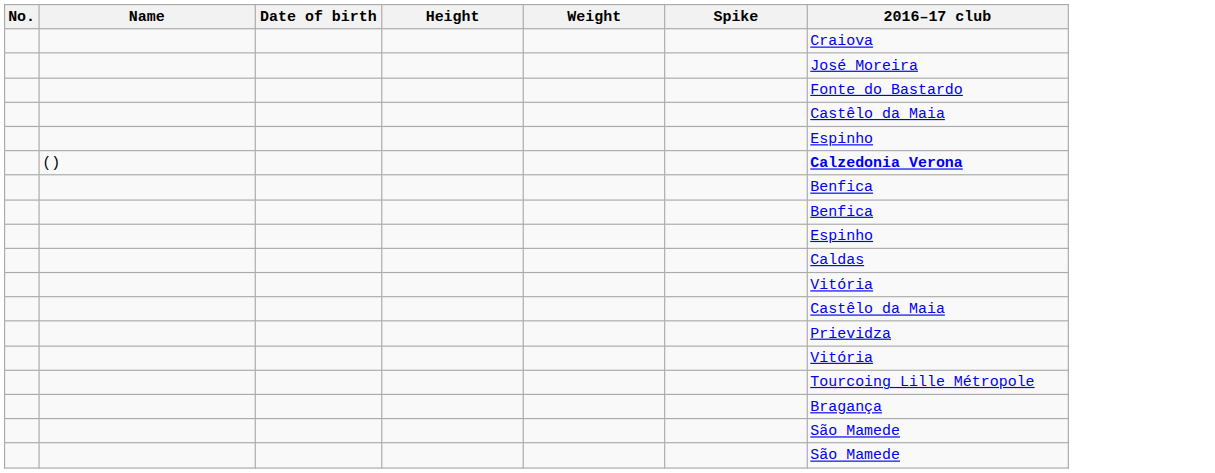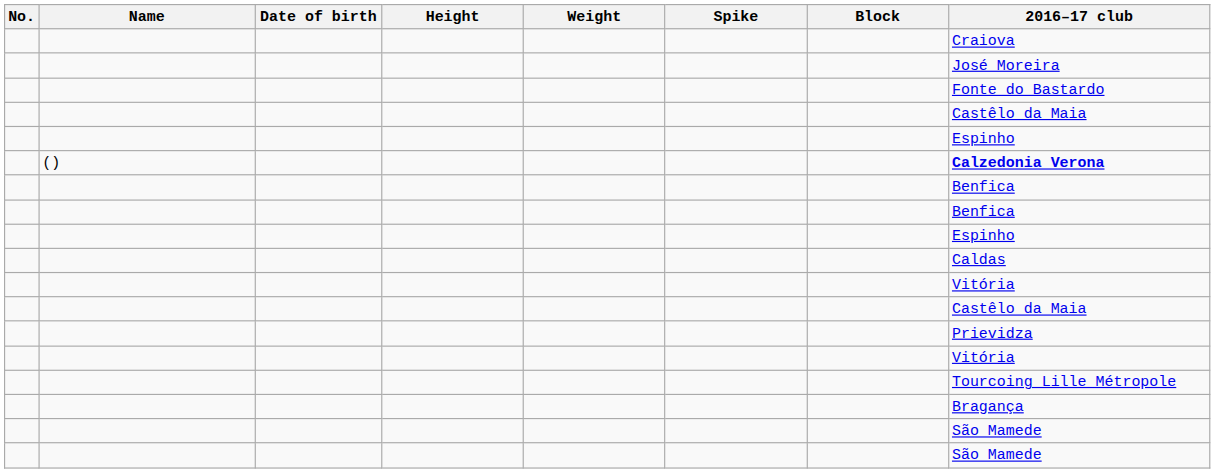+ column: Block
